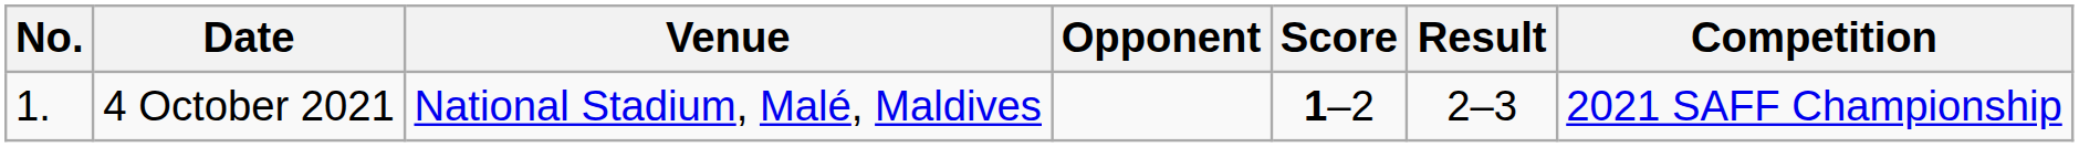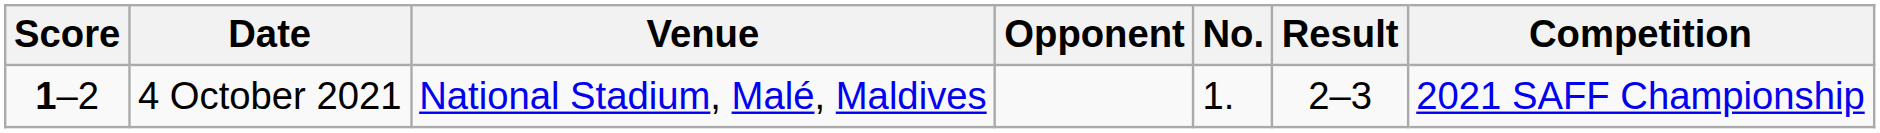columns swapped: No. <-> Score
